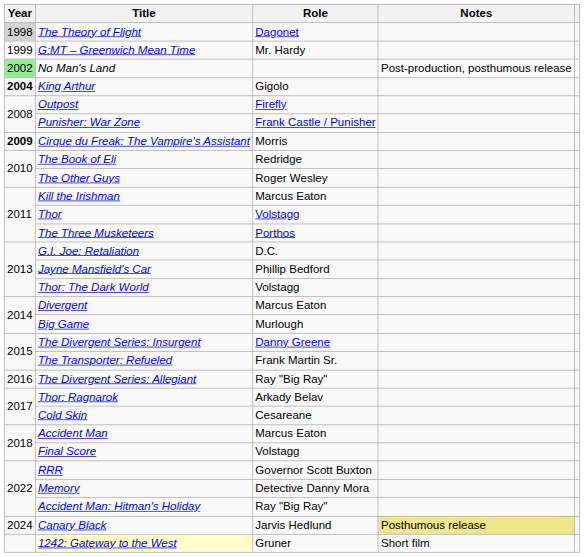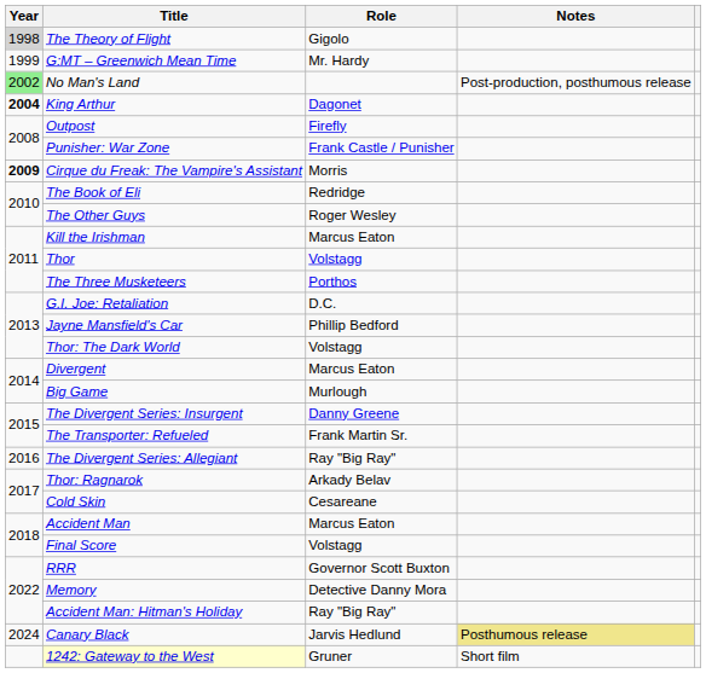The Theory of Flight | Role: Dagonet -> Gigolo
King Arthur | Role: Gigolo -> Dagonet
